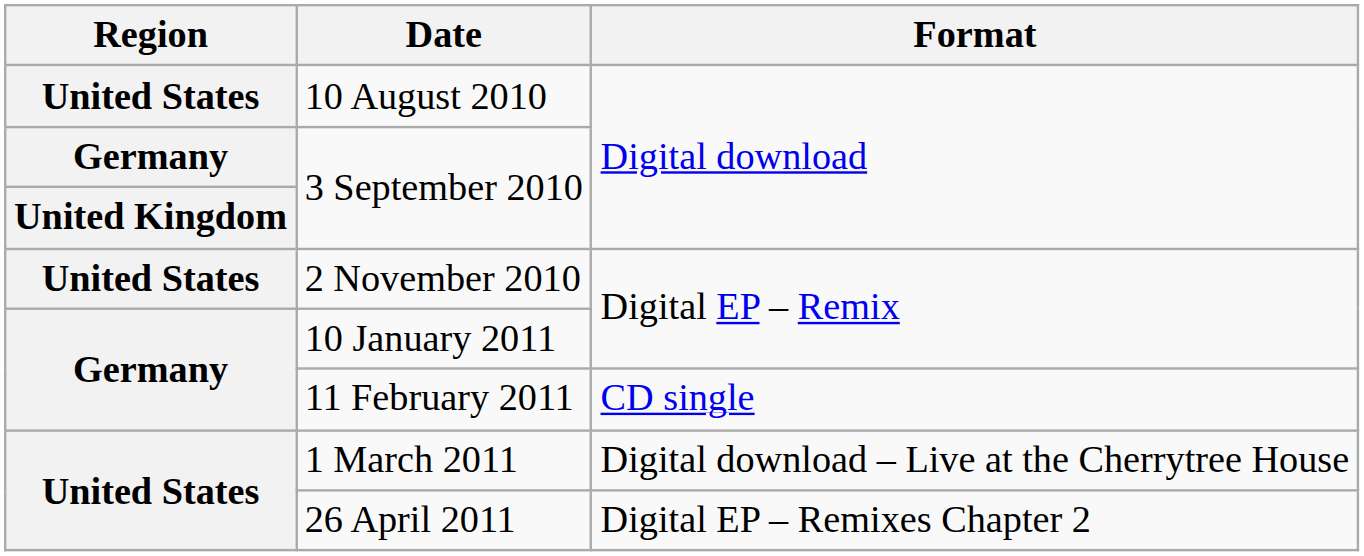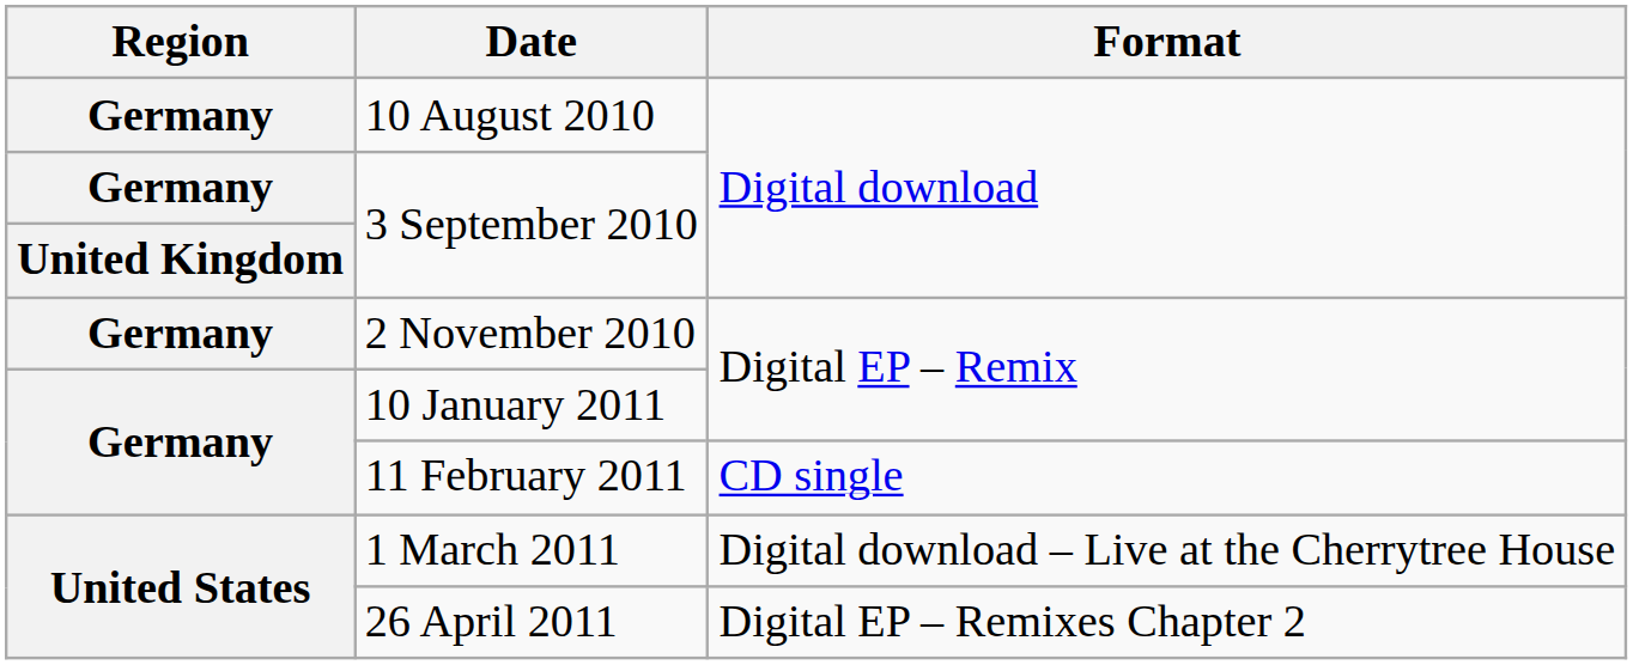10 August 2010 | Region: United States -> Germany
2 November 2010 | Region: United States -> Germany
